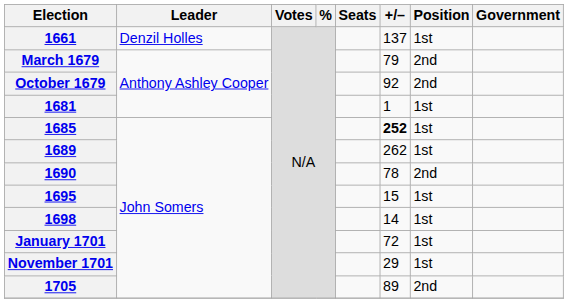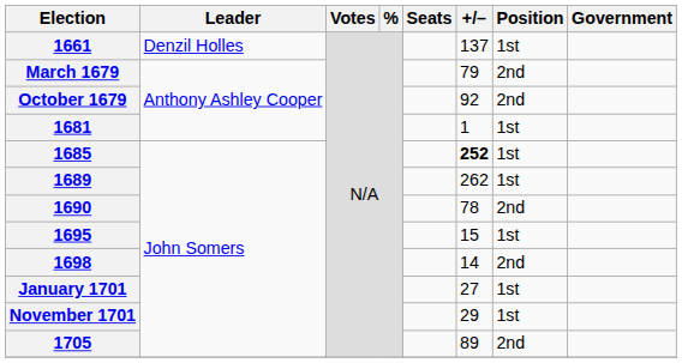1698 | Position: 1st -> 2nd
January 1701 | +/–: 72 -> 27
